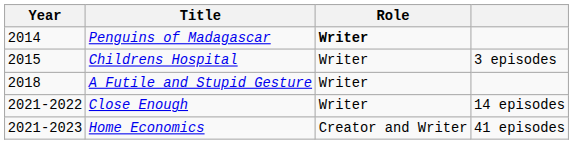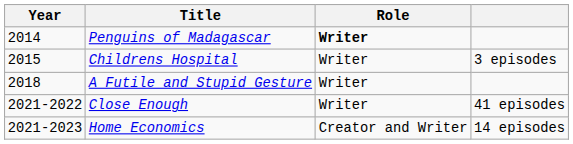Close Enough | column 4: 14 episodes -> 41 episodes
Home Economics | column 4: 41 episodes -> 14 episodes
